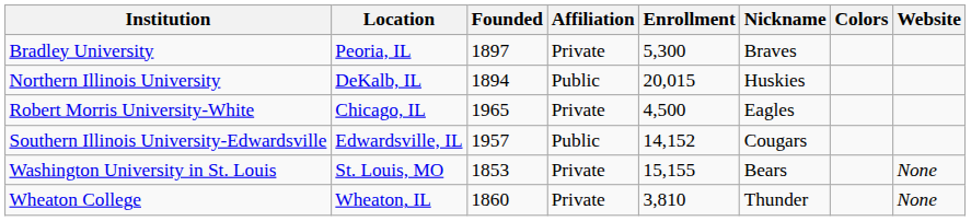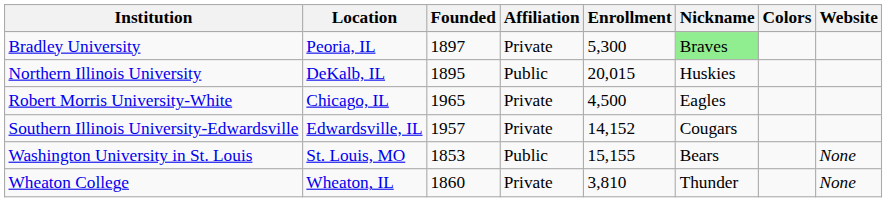Bradley University | Nickname: no background -> lightgreen background
Northern Illinois University | Founded: 1894 -> 1895
Southern Illinois University-Edwardsville | Affiliation: Public -> Private
Washington University in St. Louis | Affiliation: Private -> Public
